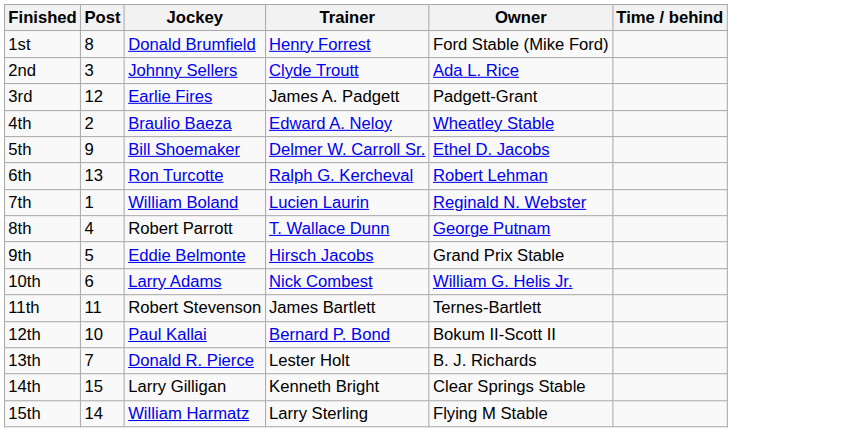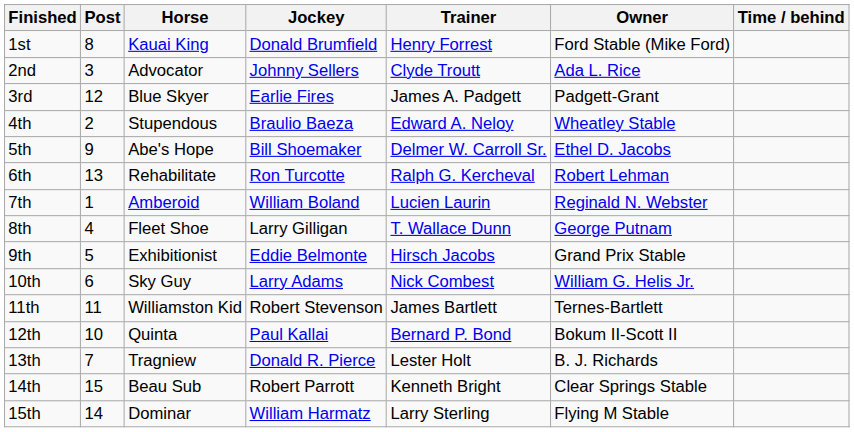+ column: Horse | Kauai King | Advocator | Blue Skyer | Stupendous | Abe's Hope | Rehabilitate | Amberoid | Fleet Shoe | Exhibitionist | Sky Guy | Williamston Kid | Quinta | Tragniew | Beau Sub | Dominar
8th | Jockey: Robert Parrott -> Larry Gilligan
14th | Jockey: Larry Gilligan -> Robert Parrott
